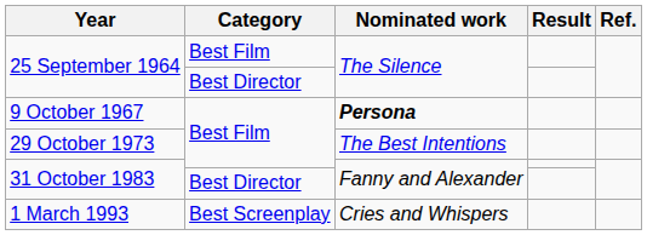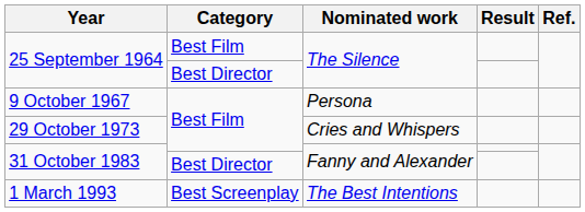9 October 1967 | Nominated work: bold -> normal
29 October 1973 | Nominated work: The Best Intentions -> Cries and Whispers
1 March 1993 | Nominated work: Cries and Whispers -> The Best Intentions
